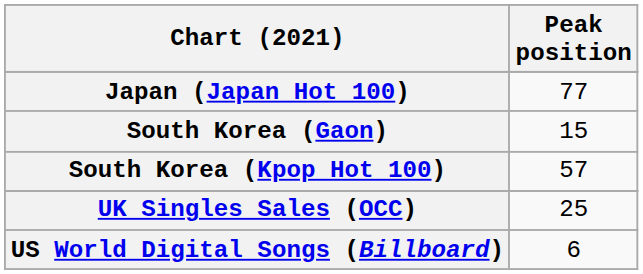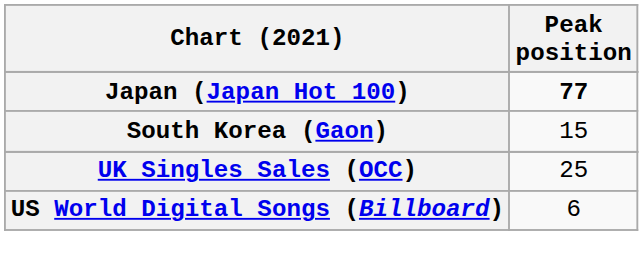Japan (Japan Hot 100) | Peak position: normal -> bold
- row: South Korea (Kpop Hot 100) | 57
